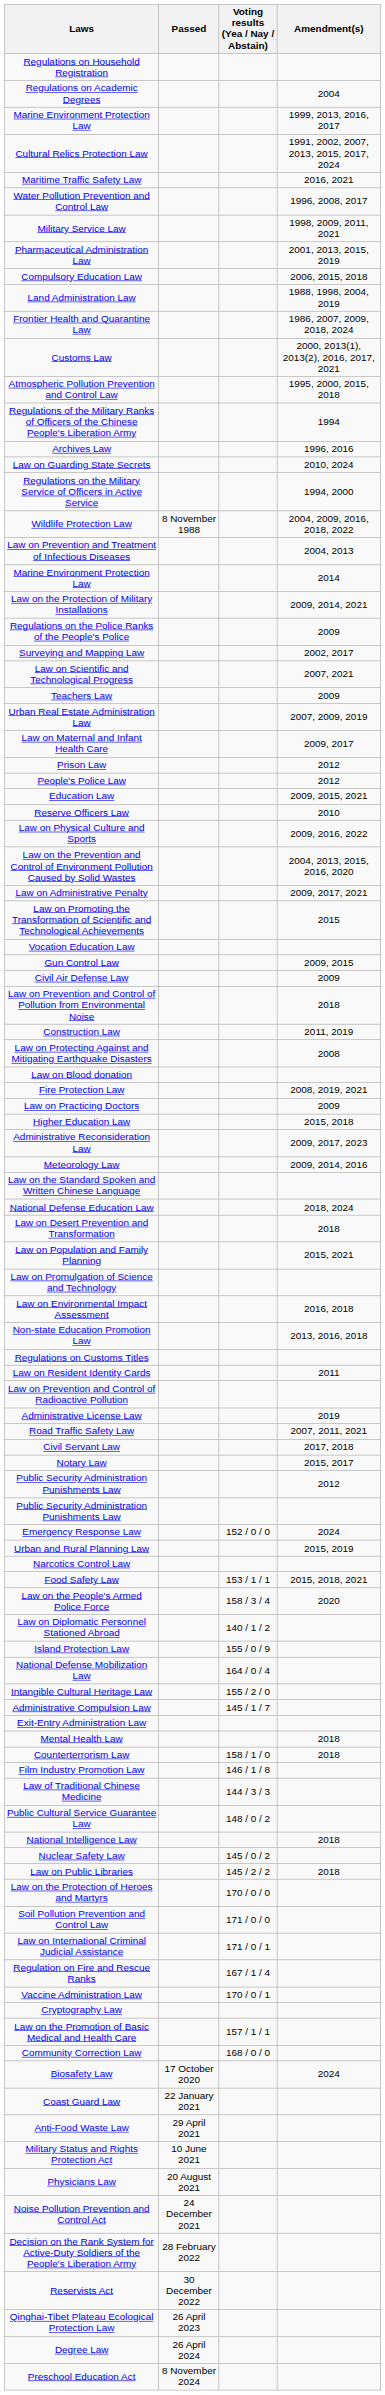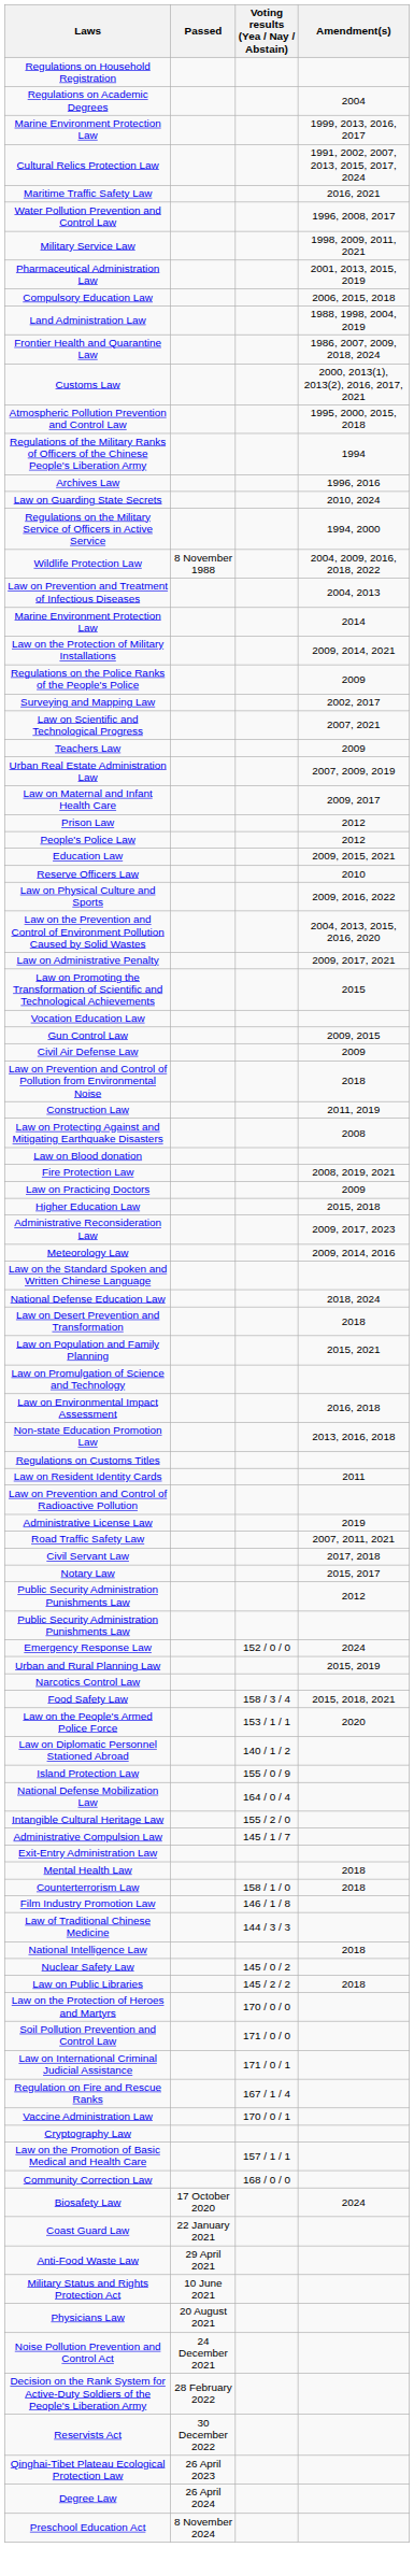Food Safety Law | Voting results (Yea / Nay / Abstain): 153 / 1 / 1 -> 158 / 3 / 4
Law on the People's Armed Police Force | Voting results (Yea / Nay / Abstain): 158 / 3 / 4 -> 153 / 1 / 1
- row: Public Cultural Service Guarantee Law | 148 / 0 / 2
